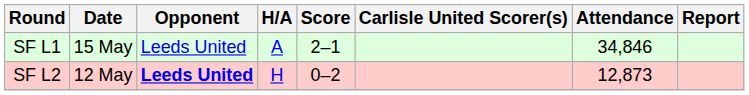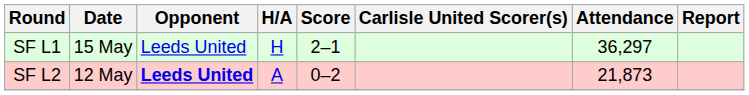SF L1 | H/A: A -> H
SF L1 | Attendance: 34,846 -> 36,297
SF L2 | H/A: H -> A
SF L2 | Attendance: 12,873 -> 21,873
